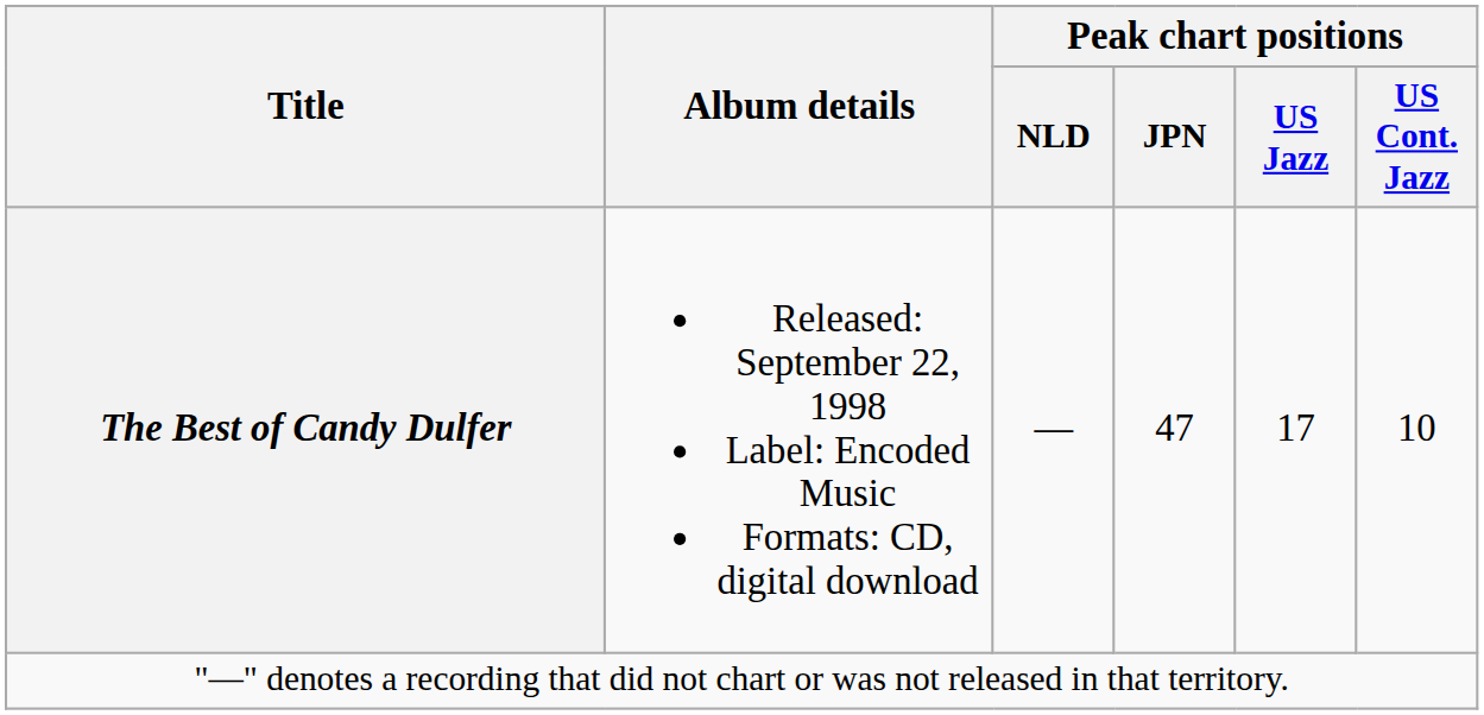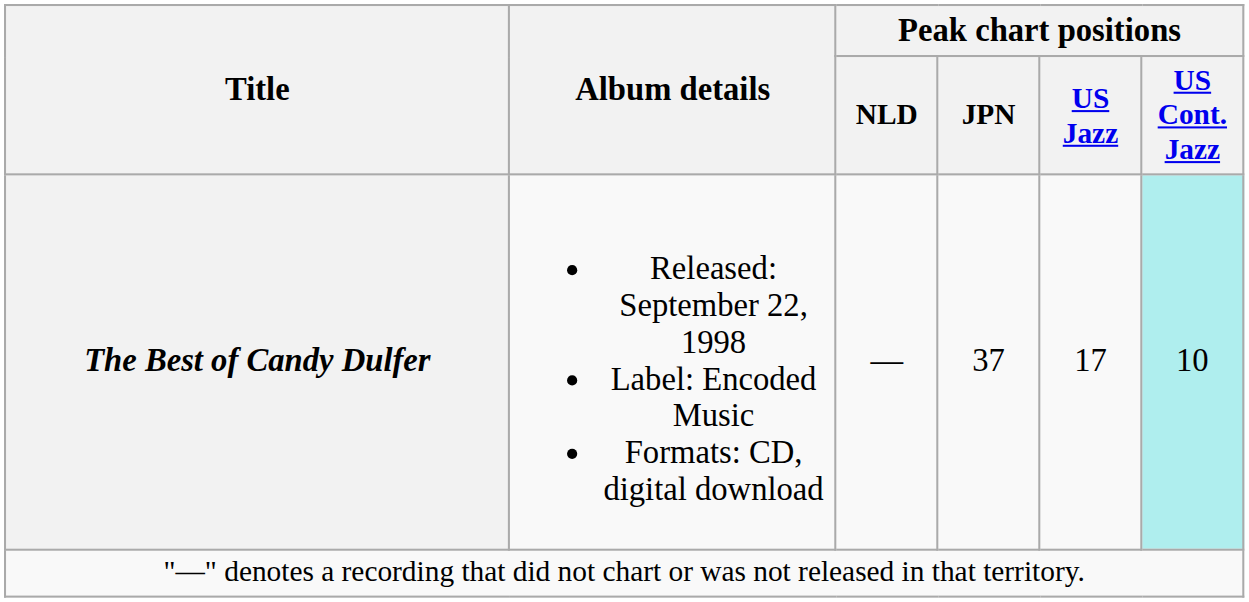The Best of Candy Dulfer | Peak chart positions / JPN: 47 -> 37
The Best of Candy Dulfer | Peak chart positions / US Cont. Jazz: no background -> paleturquoise background
